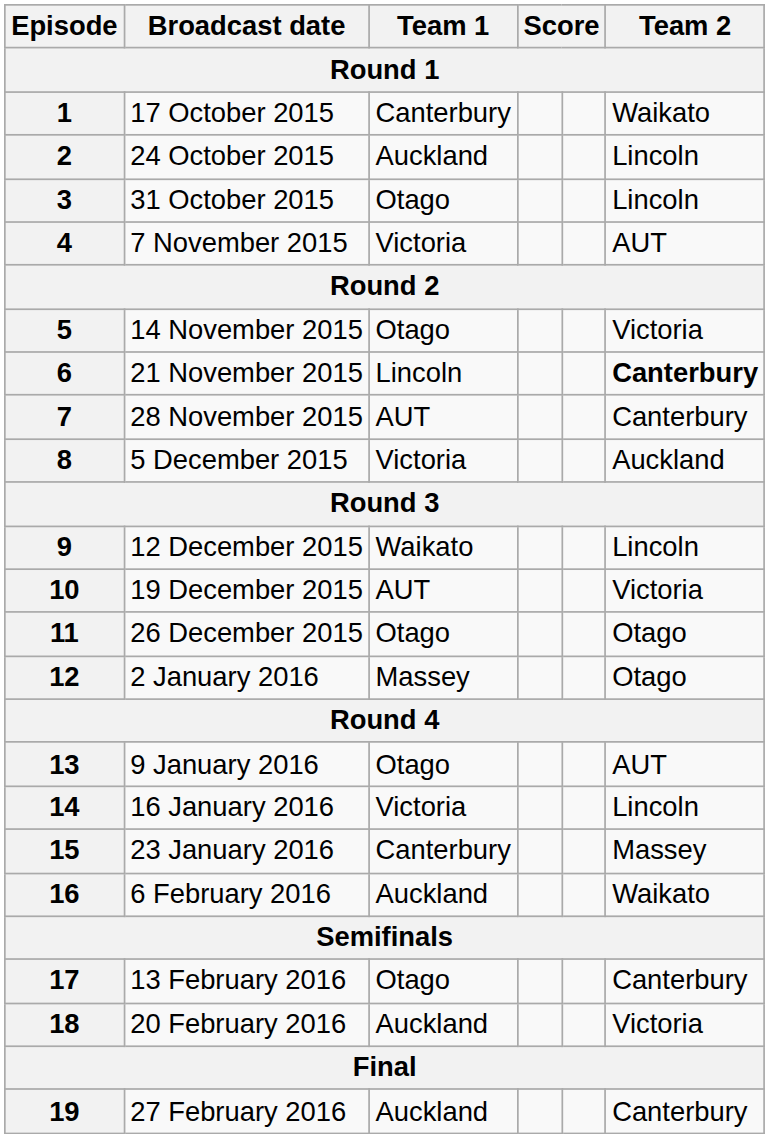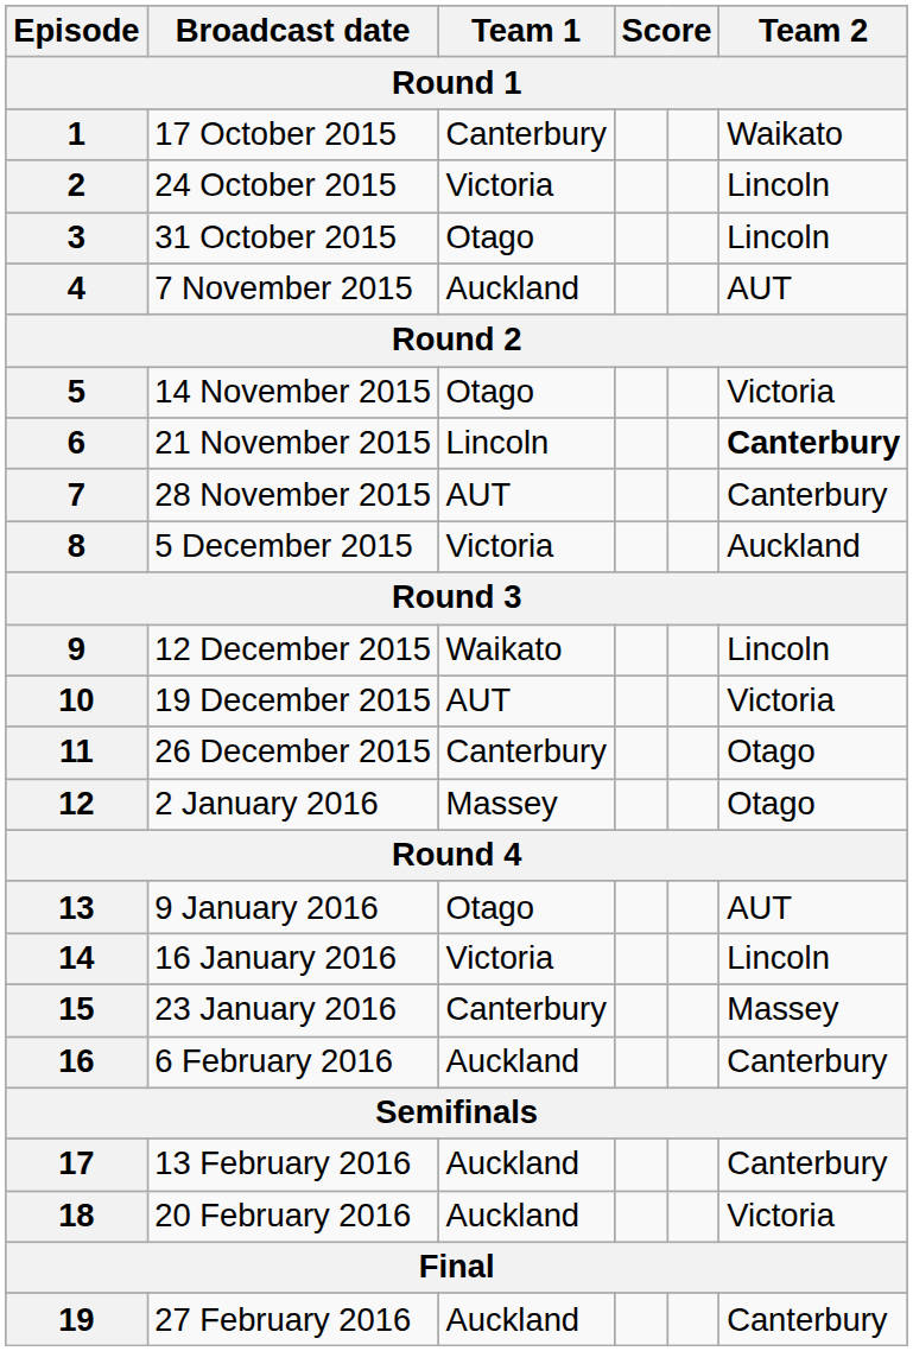2 | Team 1: Auckland -> Victoria
4 | Team 1: Victoria -> Auckland
11 | Team 1: Otago -> Canterbury
16 | Team 2: Waikato -> Canterbury
17 | Team 1: Otago -> Auckland
